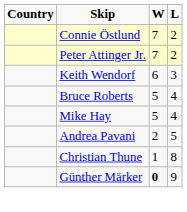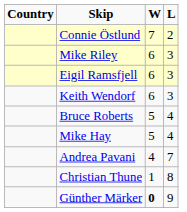- row: Peter Attinger Jr. | 7 | 2
+ row: Mike Riley | 6 | 3
+ row: Eigil Ramsfjell | 6 | 3
Andrea Pavani | W: 2 -> 4
Andrea Pavani | L: 5 -> 7
